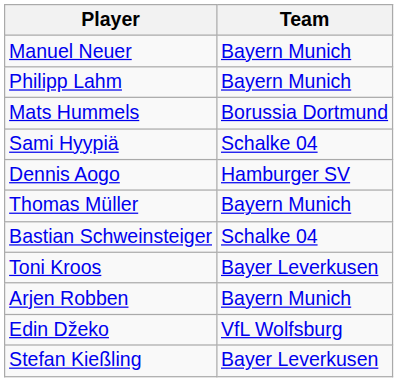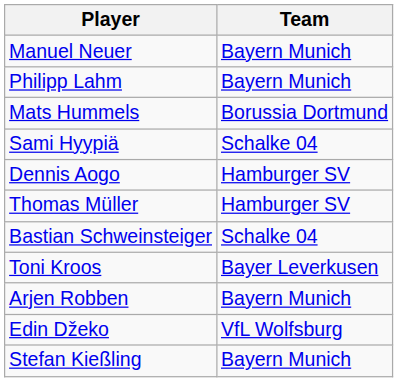Thomas Müller | Team: Bayern Munich -> Hamburger SV
Stefan Kießling | Team: Bayer Leverkusen -> Bayern Munich
